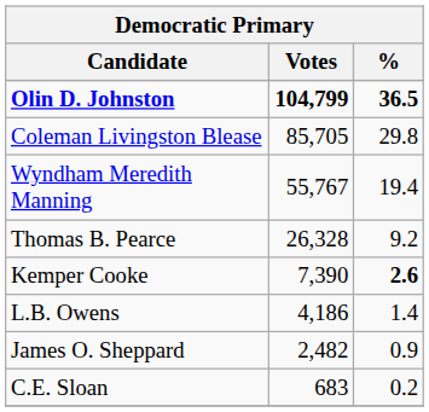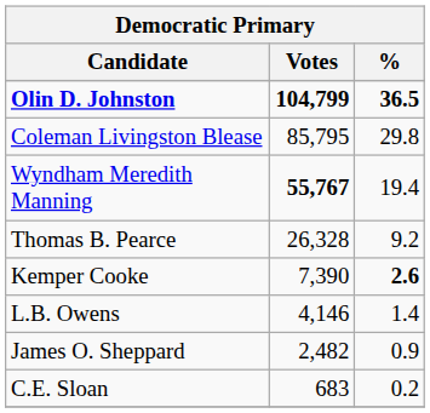Coleman Livingston Blease | Votes: 85,705 -> 85,795
Wyndham Meredith Manning | Votes: normal -> bold
L.B. Owens | Votes: 4,186 -> 4,146
